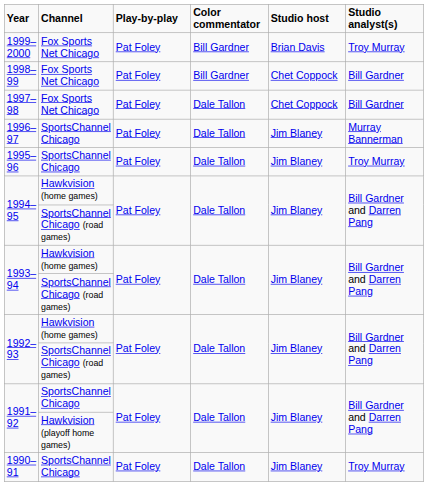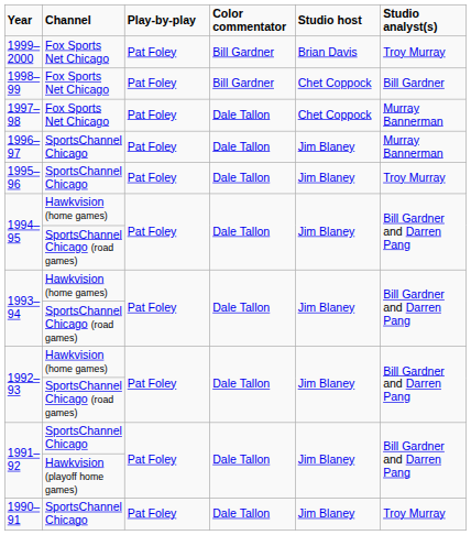1997–98 | Studio analyst(s): Bill Gardner -> Murray Bannerman
